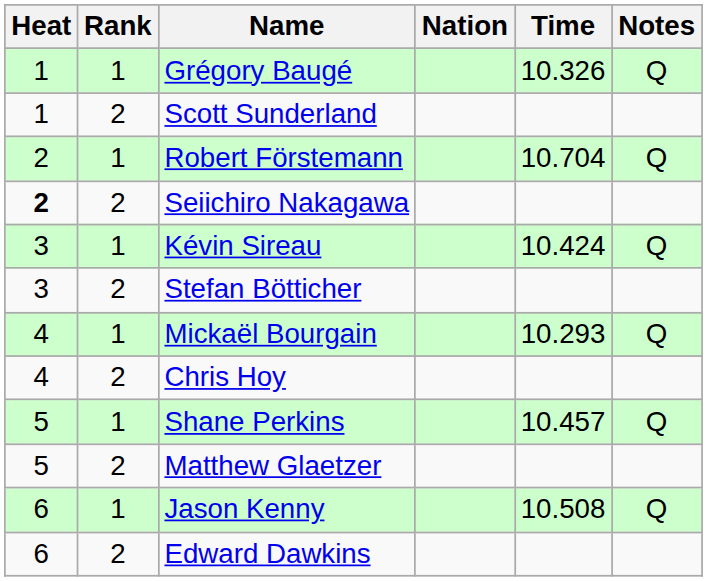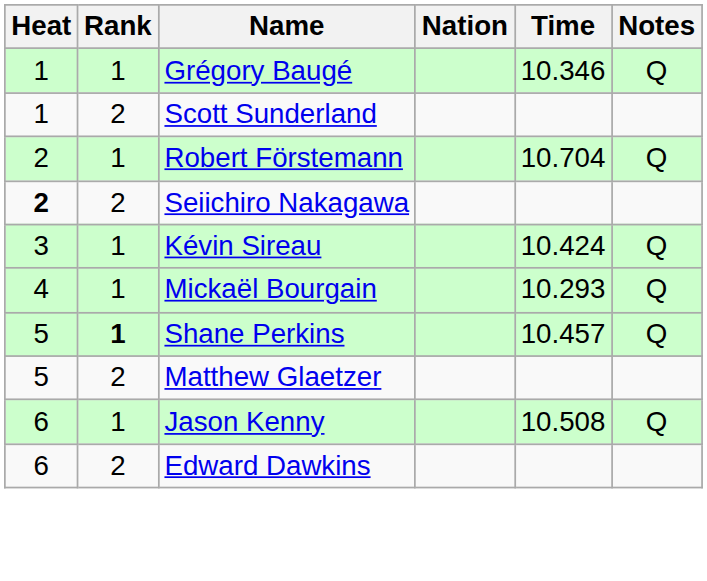Grégory Baugé | Time: 10.326 -> 10.346
- row: 3 | 2 | Stefan Bötticher
- row: 4 | 2 | Chris Hoy
Shane Perkins | Rank: normal -> bold
